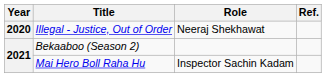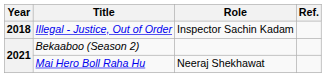Illegal - Justice, Out of Order | Year: 2020 -> 2018
Illegal - Justice, Out of Order | Role: Neeraj Shekhawat -> Inspector Sachin Kadam
Mai Hero Boll Raha Hu | Role: Inspector Sachin Kadam -> Neeraj Shekhawat
